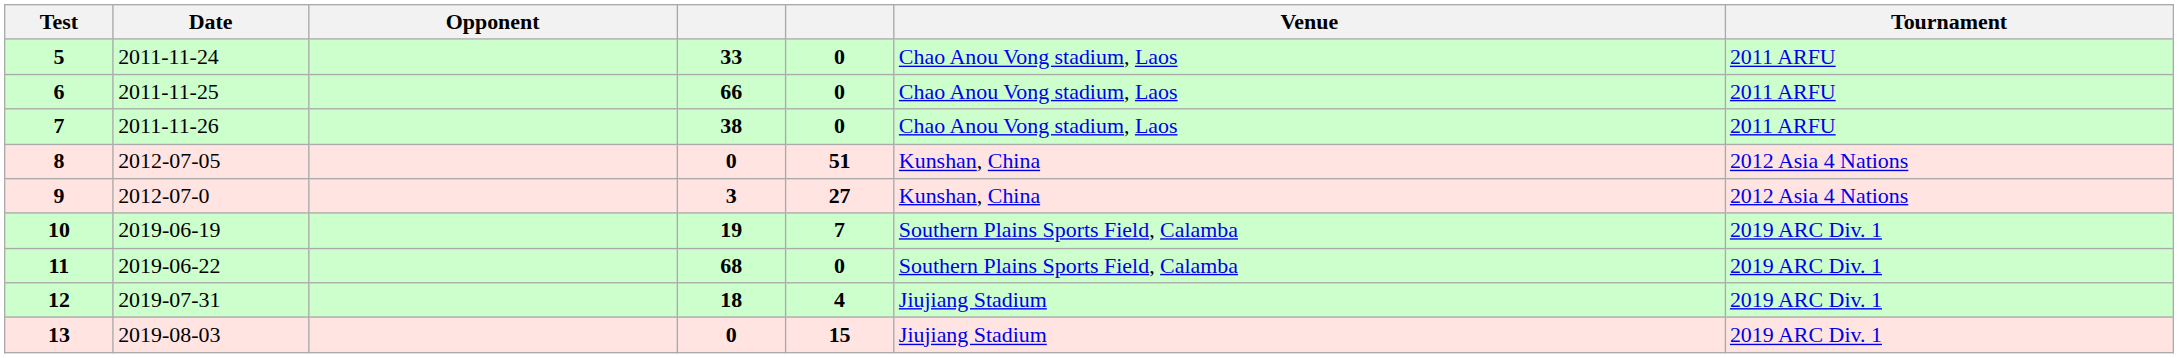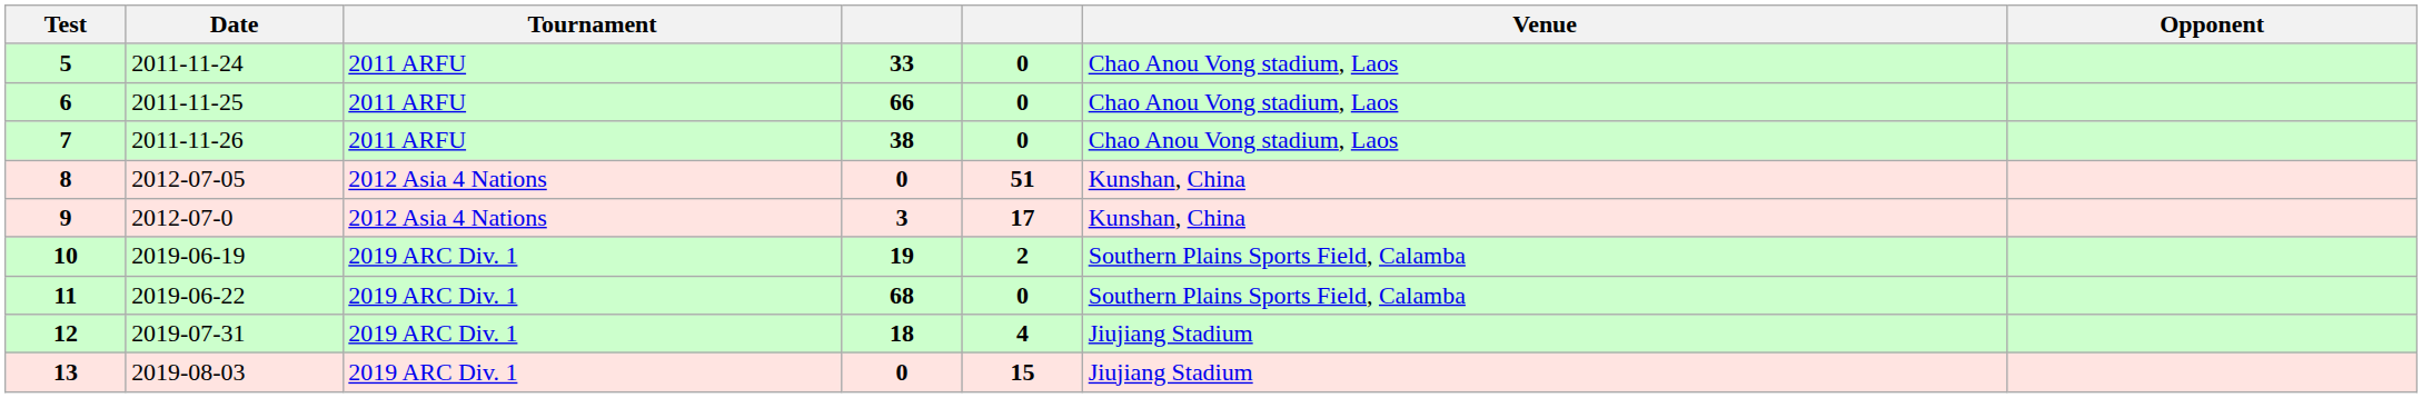columns swapped: Opponent <-> Tournament
9 | column 5: 27 -> 17
10 | column 5: 7 -> 2
